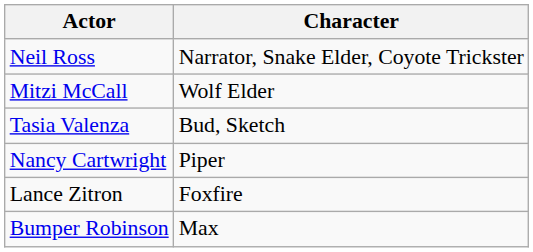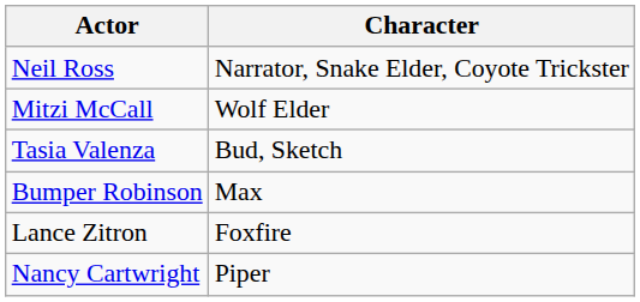rows swapped: Bumper Robinson <-> Nancy Cartwright
